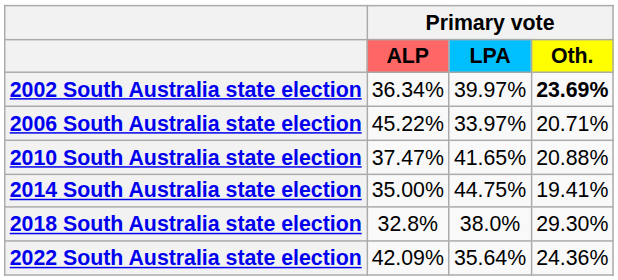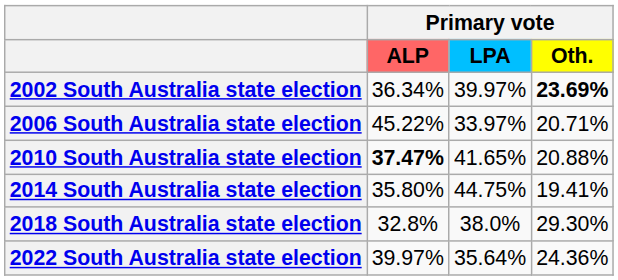2010 South Australia state election | Primary vote / ALP: normal -> bold
2014 South Australia state election | Primary vote / ALP: 35.00% -> 35.80%
2022 South Australia state election | Primary vote / ALP: 42.09% -> 39.97%
